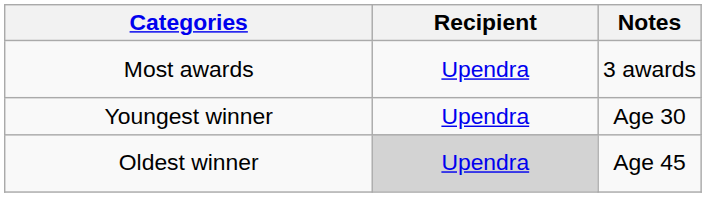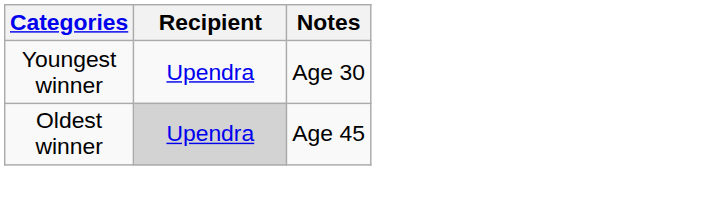- row: Most awards | Upendra | 3 awards
